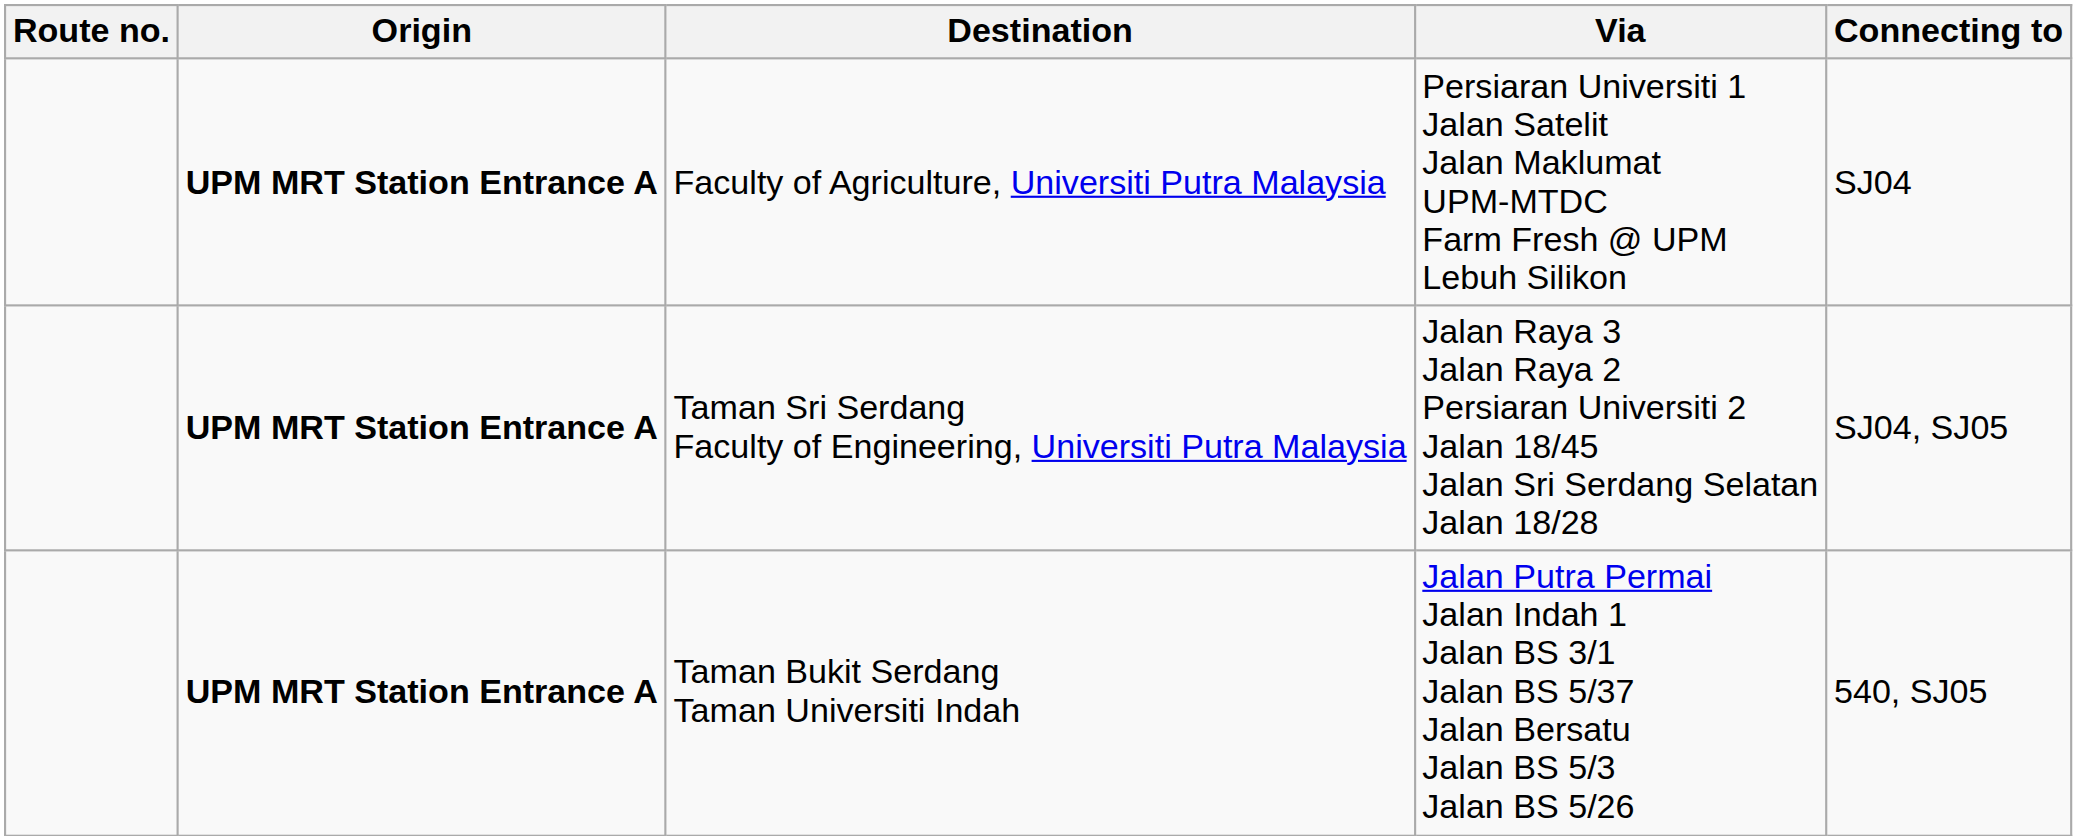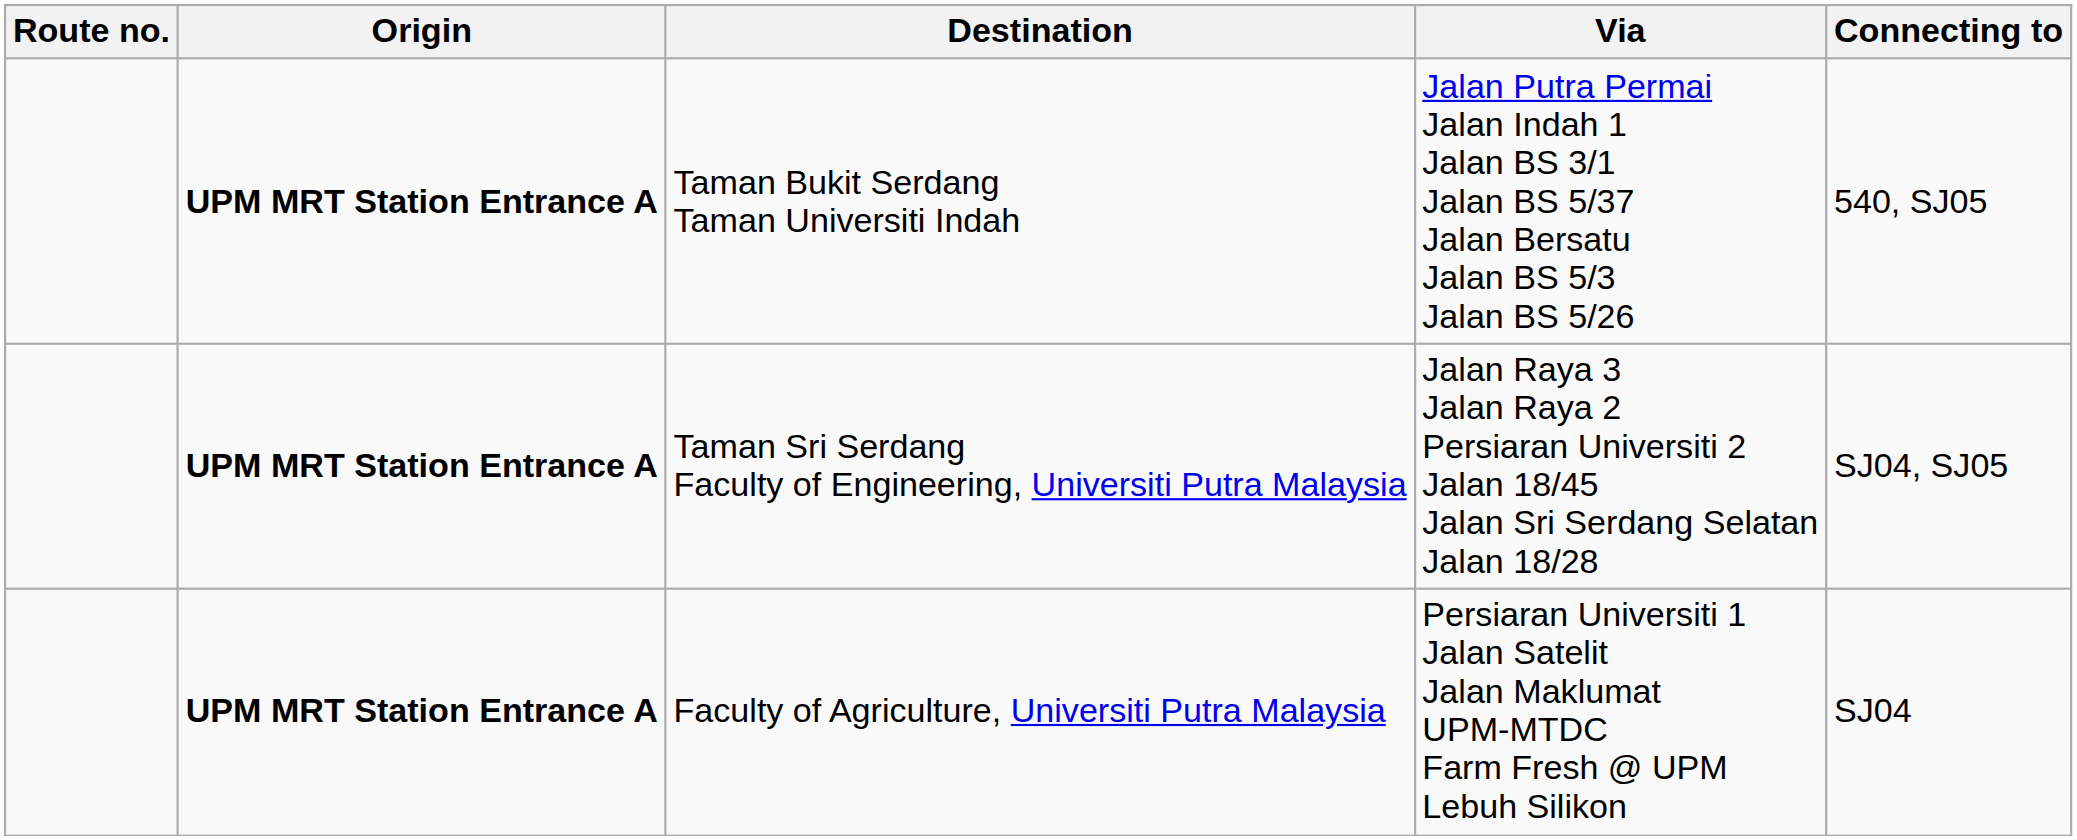rows swapped: Taman Bukit Serdang Taman Universiti Indah <-> Faculty of Agriculture, Universiti Putra Malaysia
